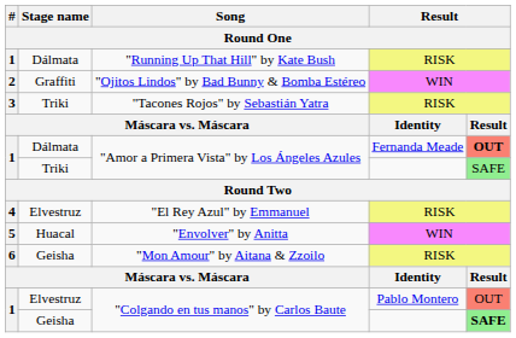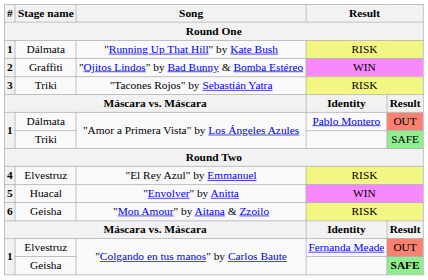Dálmata / "Amor a Primera Vista" by Los Ángeles Azules | column 4: Fernanda Meade -> Pablo Montero
Dálmata / "Amor a Primera Vista" by Los Ángeles Azules | column 5: bold -> normal
Elvestruz / "Colgando en tus manos" by Carlos Baute | column 4: Pablo Montero -> Fernanda Meade
